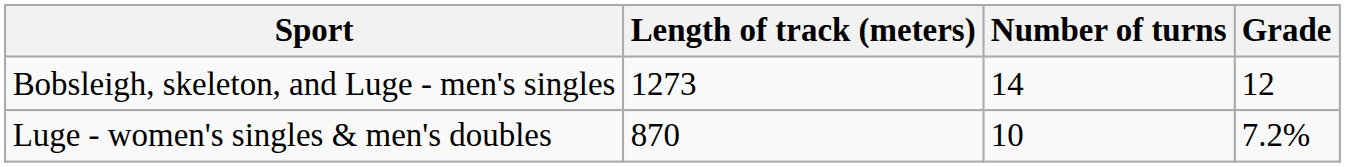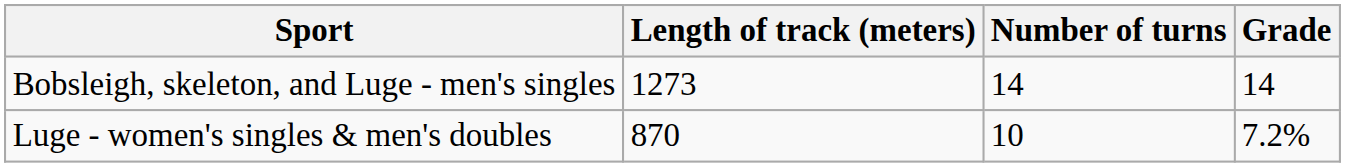Bobsleigh, skeleton, and Luge - men's singles | Grade: 12 -> 14
